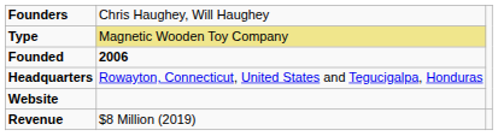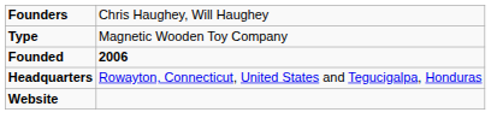Type | column 2: khaki background -> no background
- row: Revenue | $8 Million (2019)
